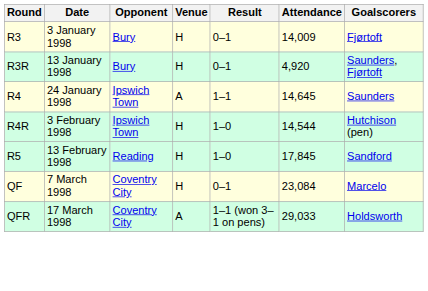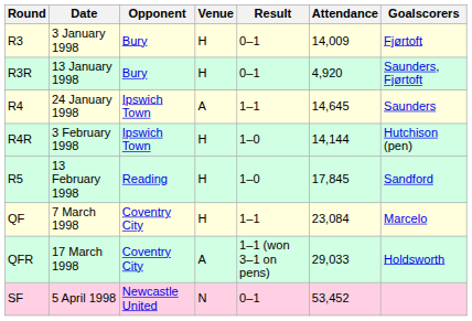R4R | Attendance: 14,544 -> 14,144
QF | Result: 0–1 -> 1–1
+ row: SF | 5 April 1998 | Newcastle United | N | 0–1 | 53,452
